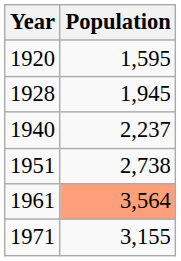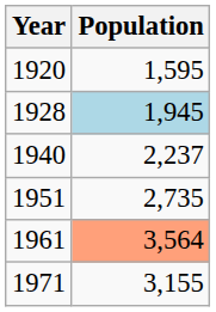1928 | Population: no background -> lightblue background
1951 | Population: 2,738 -> 2,735
